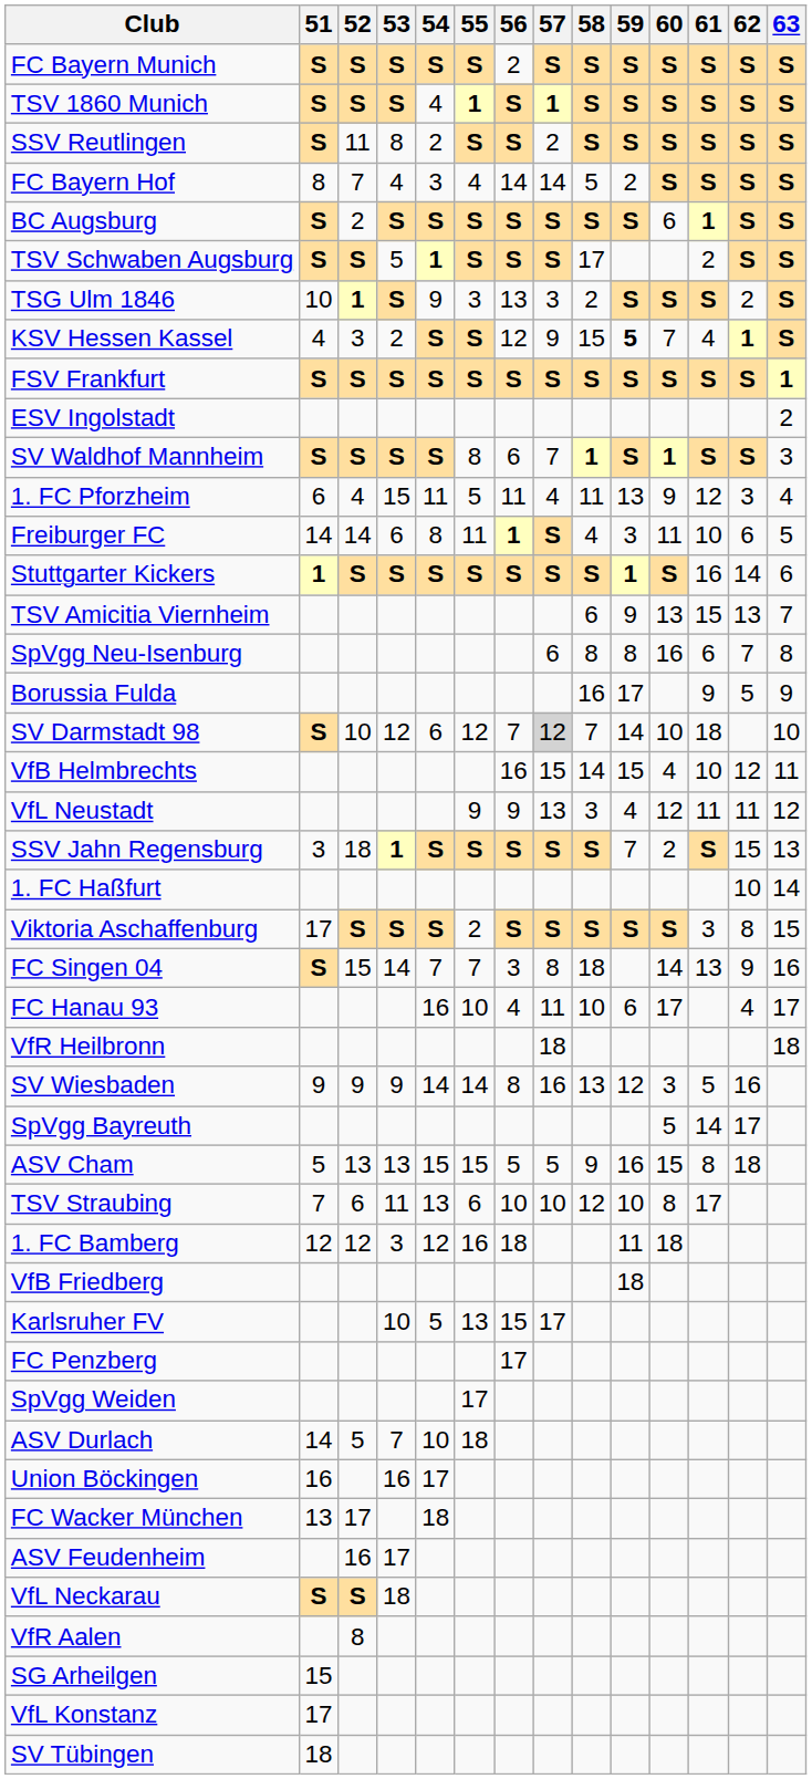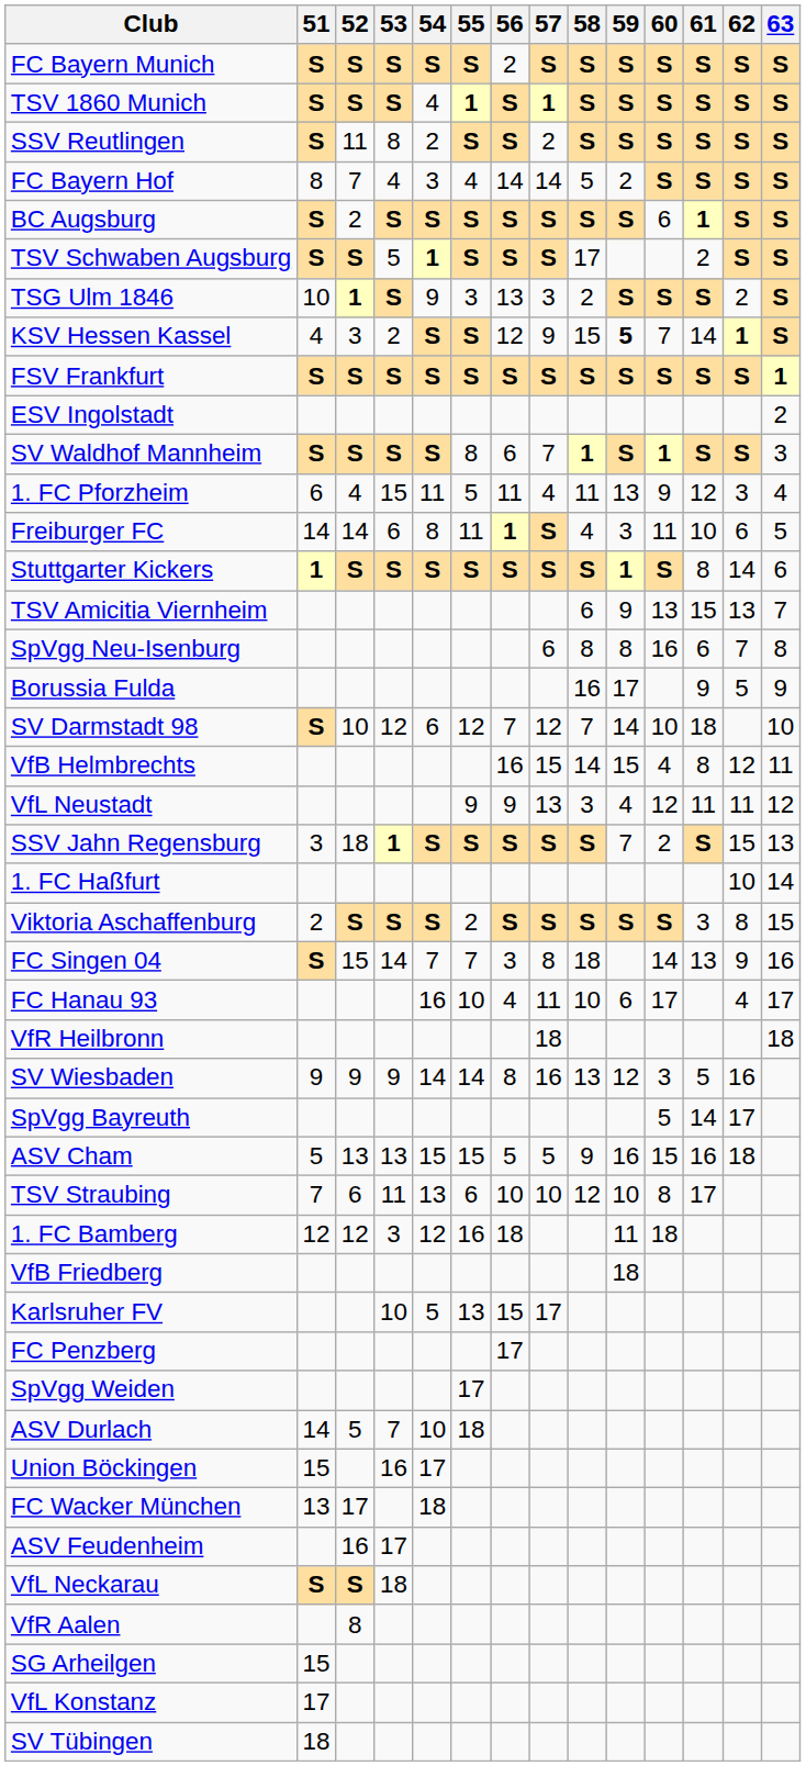KSV Hessen Kassel | 61: 4 -> 14
Stuttgarter Kickers | 61: 16 -> 8
SV Darmstadt 98 | 57: lightgrey background -> no background
VfB Helmbrechts | 61: 10 -> 8
Viktoria Aschaffenburg | 51: 17 -> 2
ASV Cham | 61: 8 -> 16
Union Böckingen | 51: 16 -> 15
